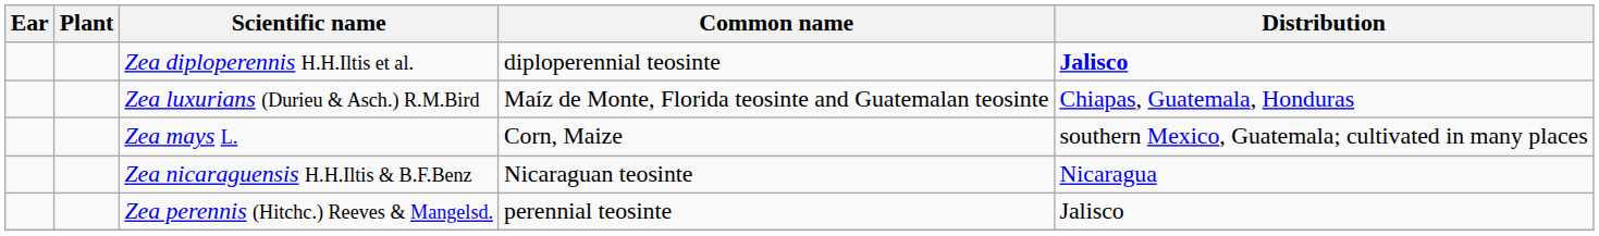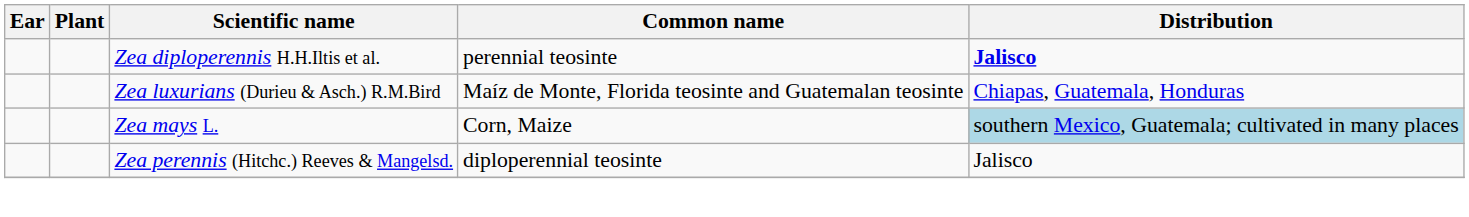Zea diploperennis H.H.Iltis et al. | Common name: diploperennial teosinte -> perennial teosinte
Zea mays L. | Distribution: no background -> lightblue background
- row: Zea nicaraguensis H.H.Iltis & B.F.Benz | Nicaraguan teosinte | Nicaragua
Zea perennis (Hitchc.) Reeves & Mangelsd. | Common name: perennial teosinte -> diploperennial teosinte
